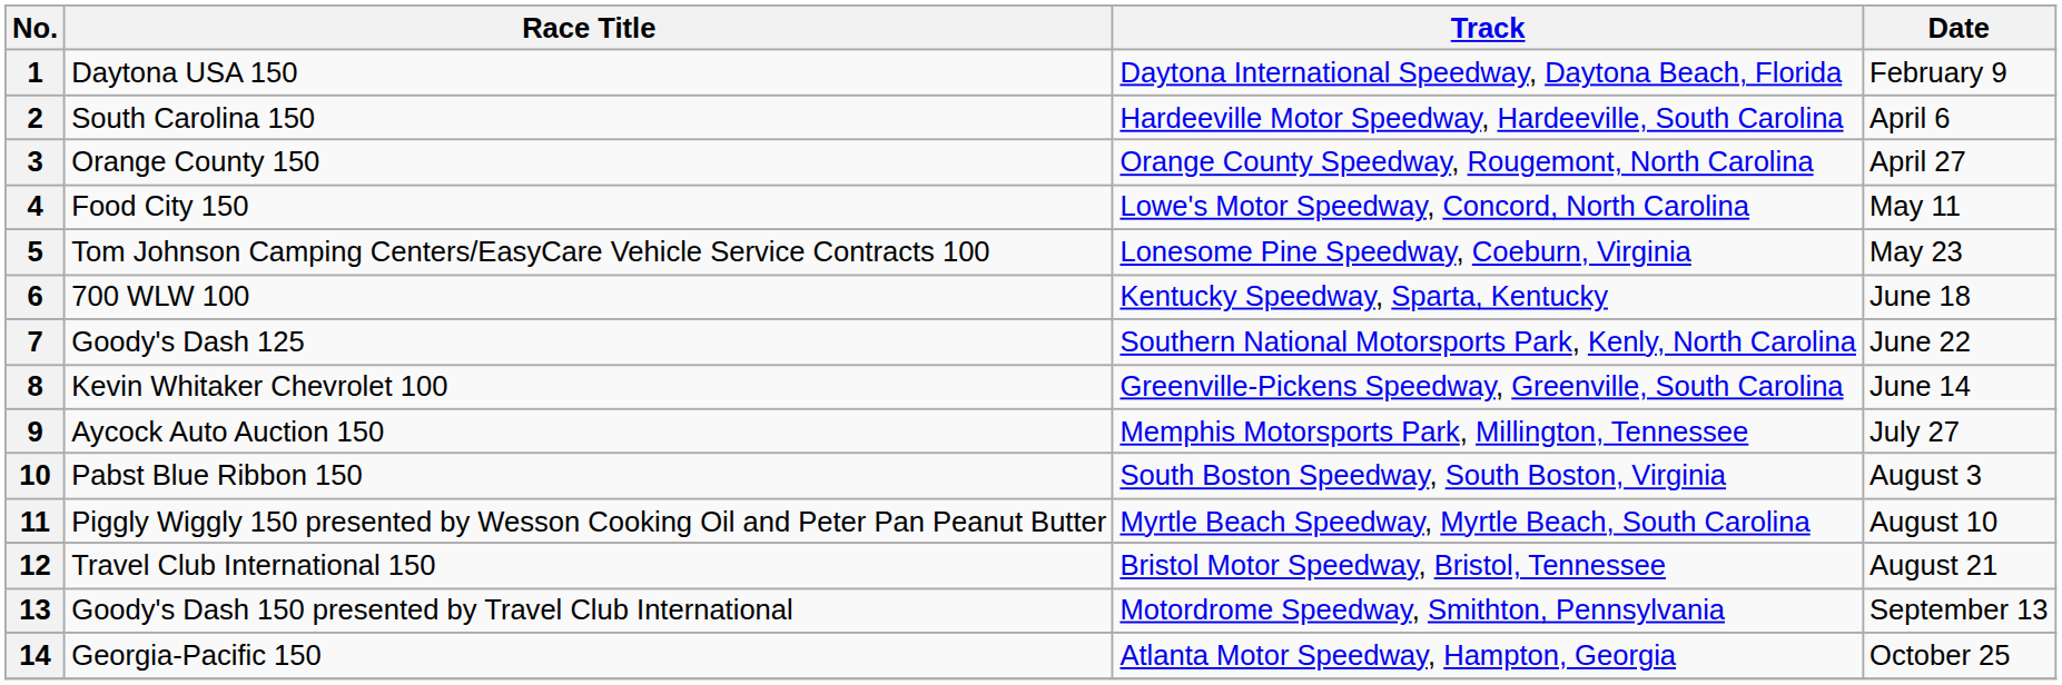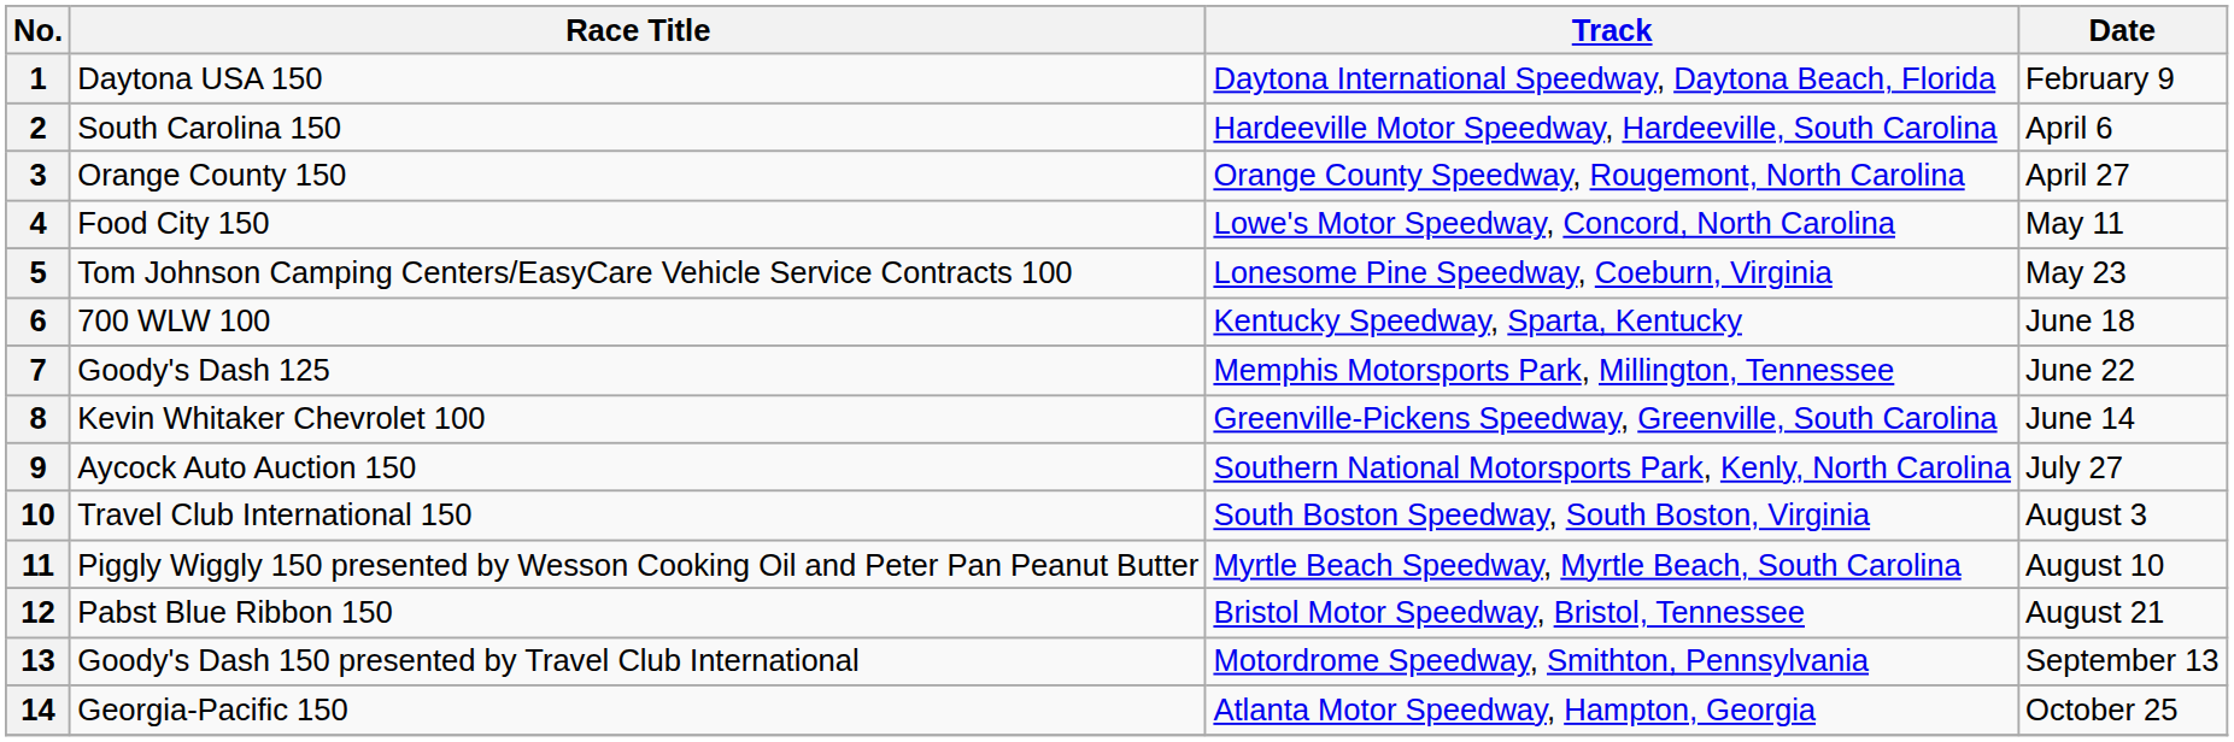7 | Track: Southern National Motorsports Park, Kenly, North Carolina -> Memphis Motorsports Park, Millington, Tennessee
9 | Track: Memphis Motorsports Park, Millington, Tennessee -> Southern National Motorsports Park, Kenly, North Carolina
10 | Race Title: Pabst Blue Ribbon 150 -> Travel Club International 150
12 | Race Title: Travel Club International 150 -> Pabst Blue Ribbon 150
